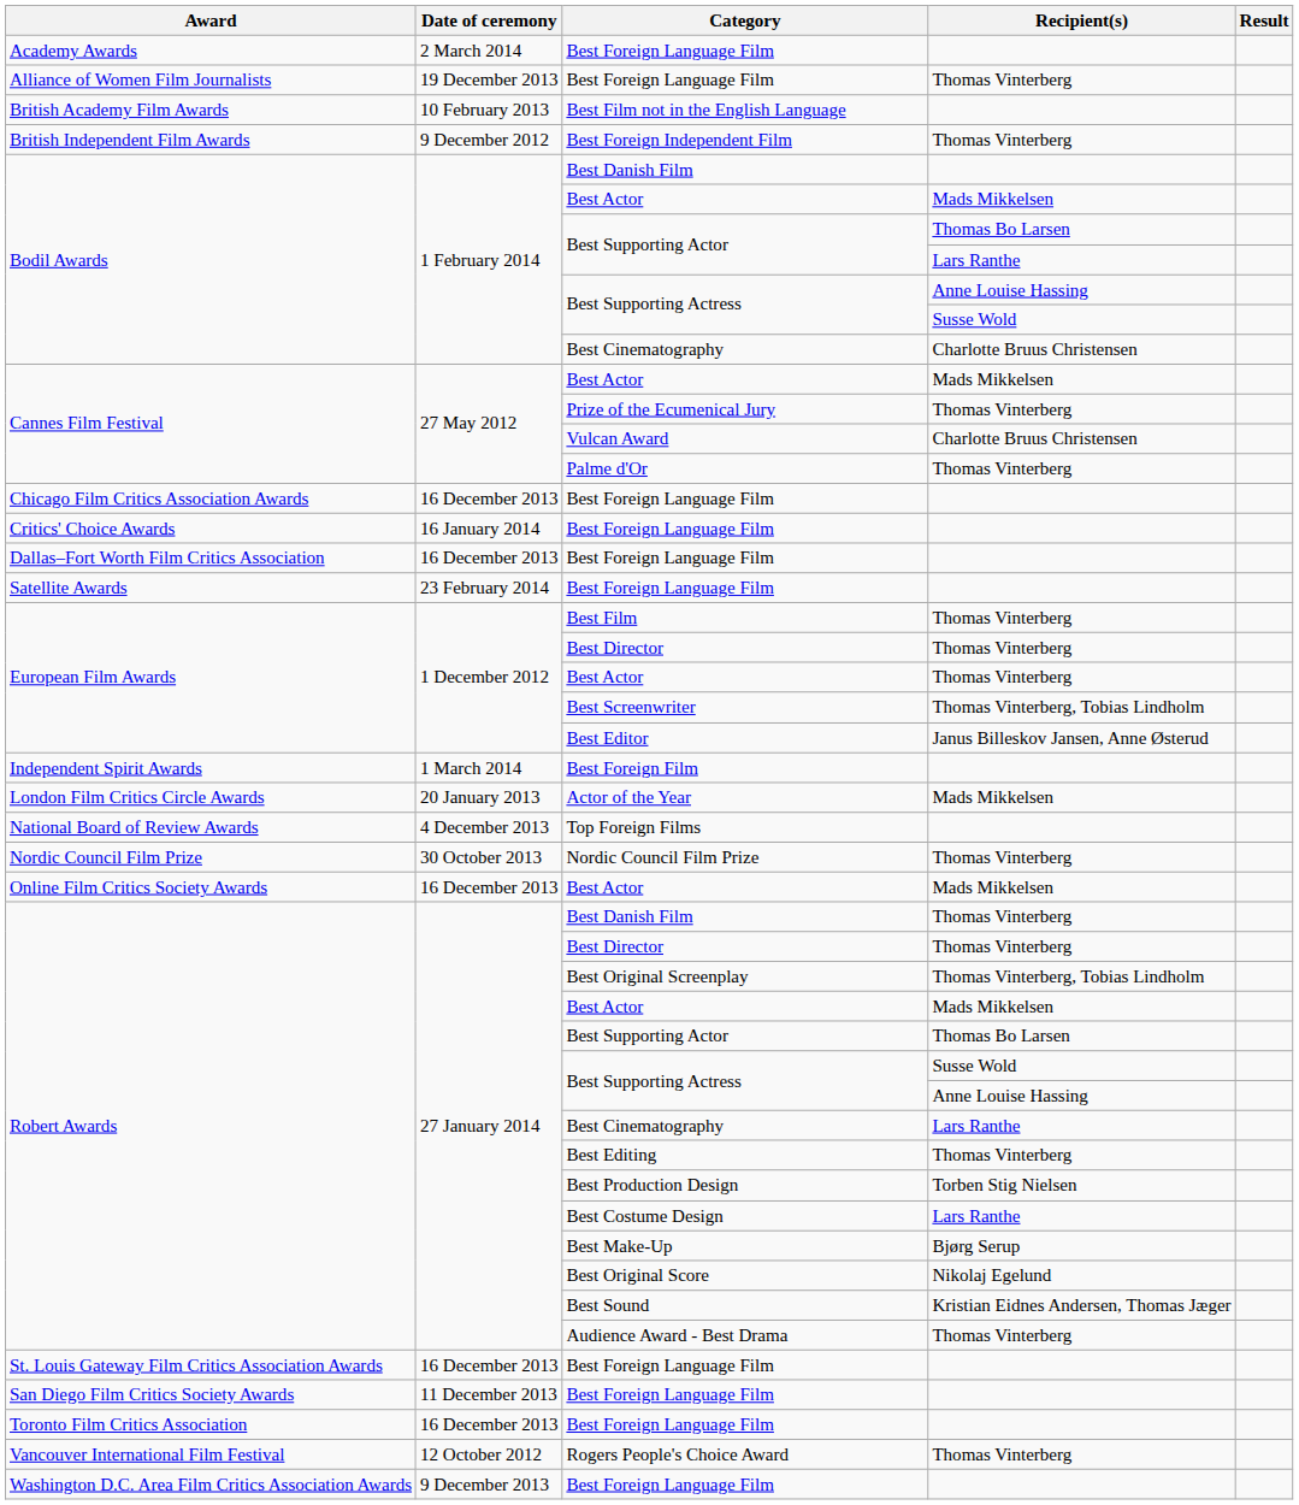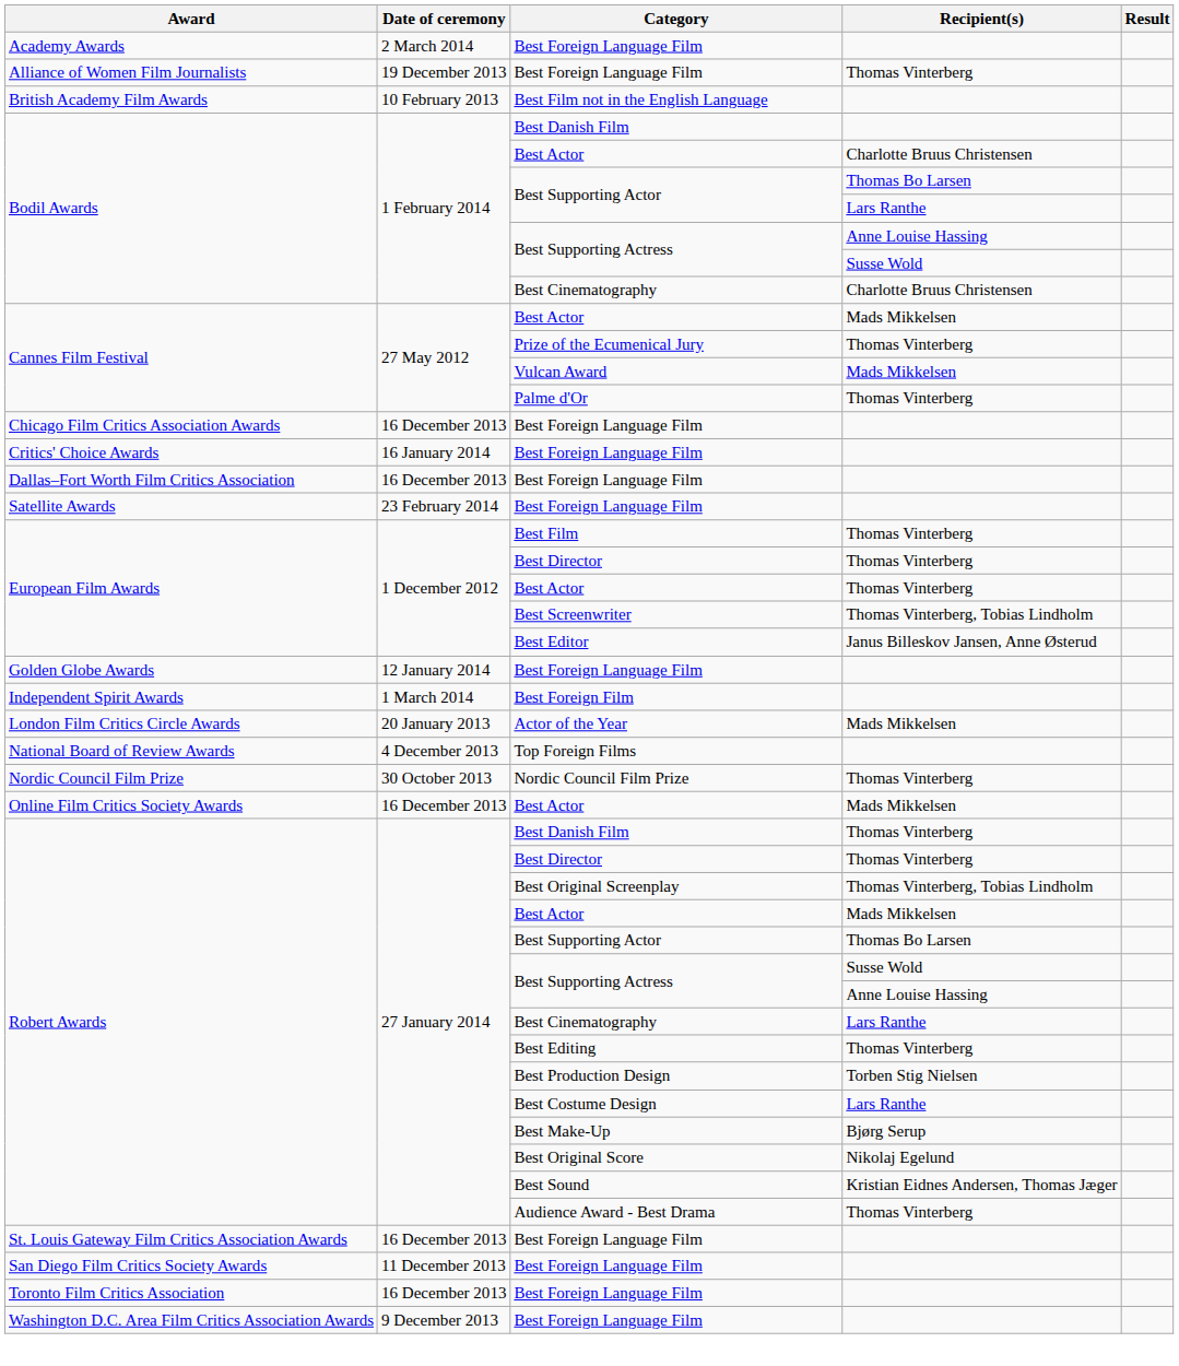- row: British Independent Film Awards | 9 December 2012 | Best Foreign Independent Film | Thomas Vinterberg
Bodil Awards / Best Actor | Recipient(s): Mads Mikkelsen -> Charlotte Bruus Christensen
Vulcan Award | Recipient(s): Charlotte Bruus Christensen -> Mads Mikkelsen
+ row: Golden Globe Awards | 12 January 2014 | Best Foreign Language Film
- row: Vancouver International Film Festival | 12 October 2012 | Rogers People's Choice Award | Thomas Vinterberg
